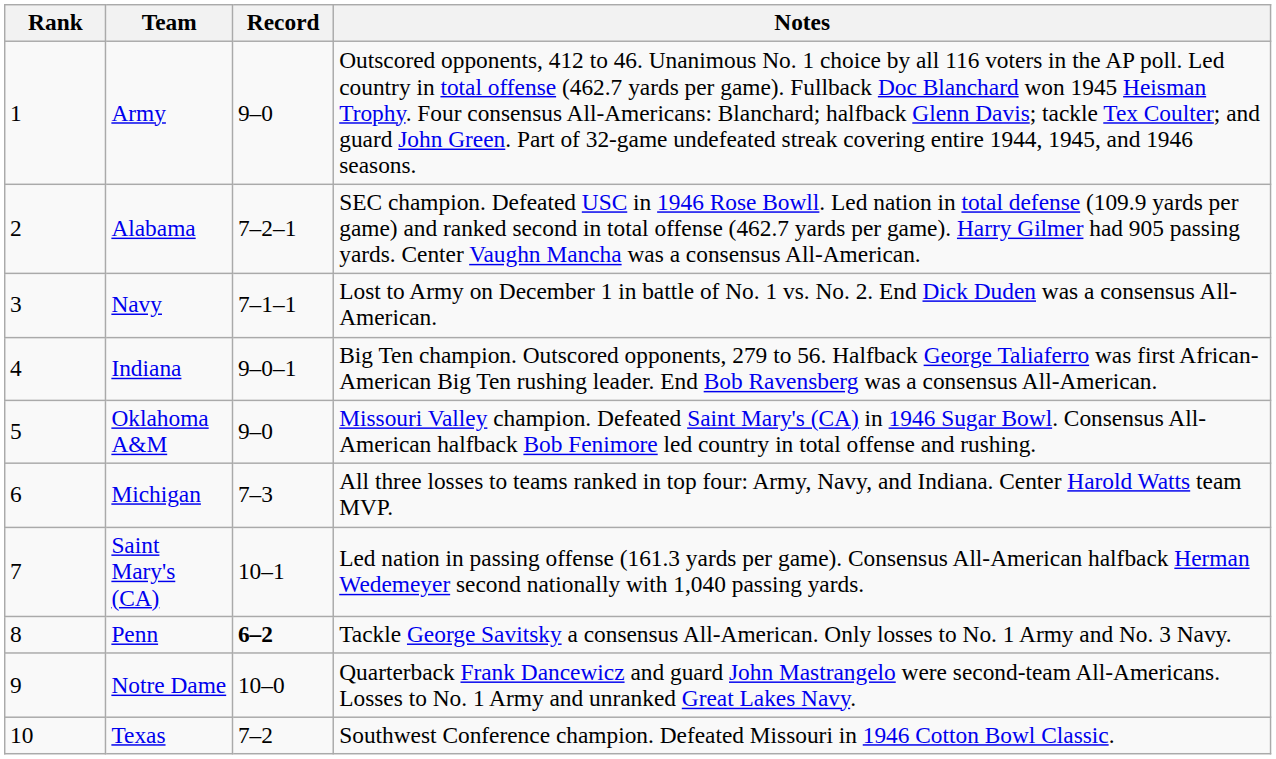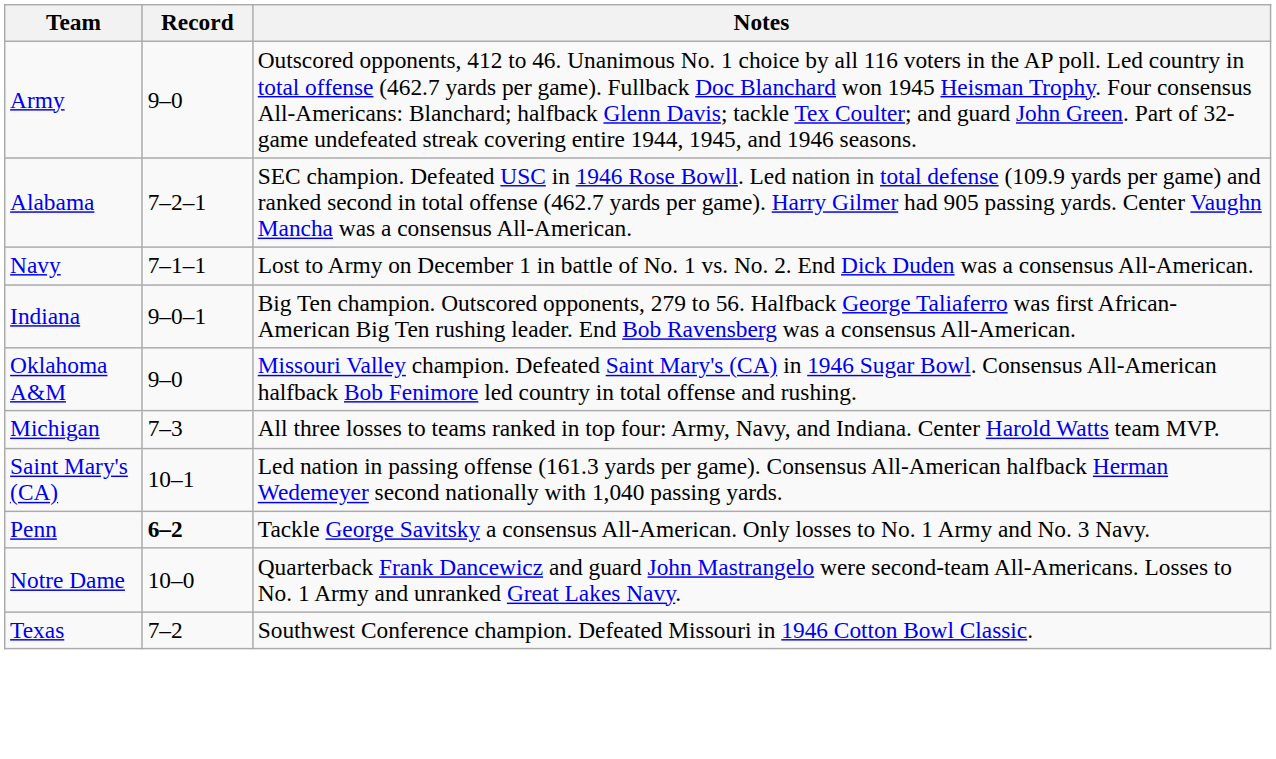- column: Rank | 1 | 2 | 3 | 4 | 5 | 6 | 7 | 8 | 9 | 10
